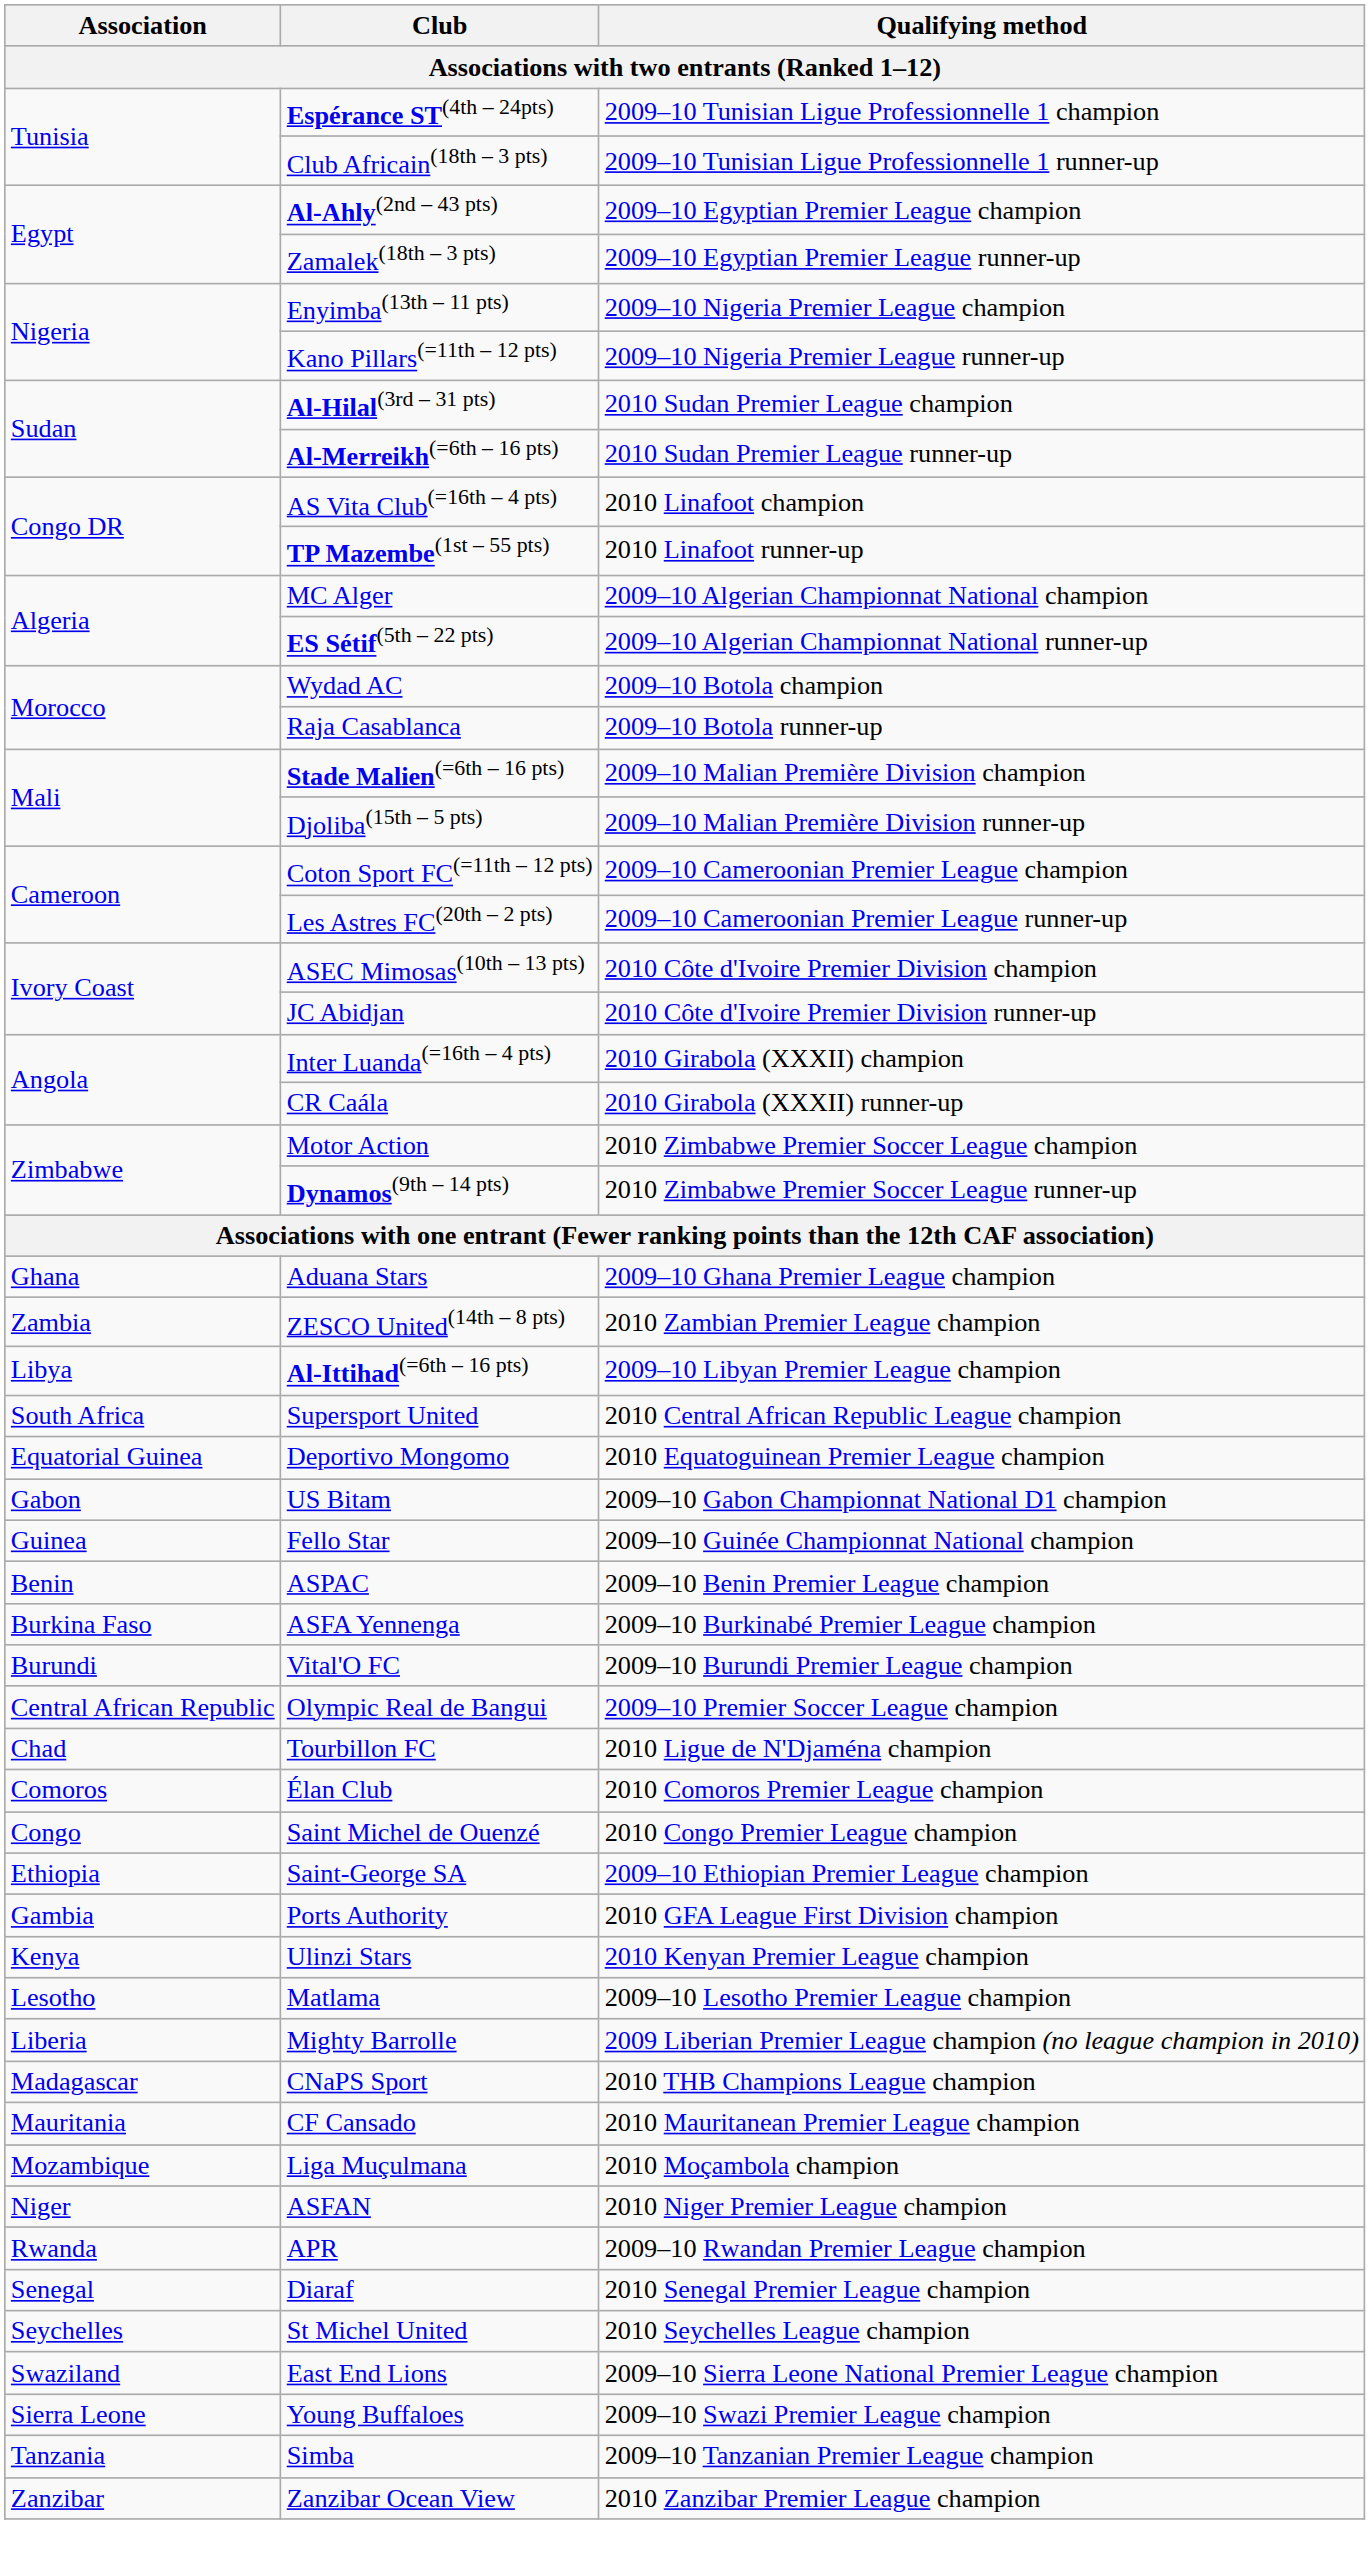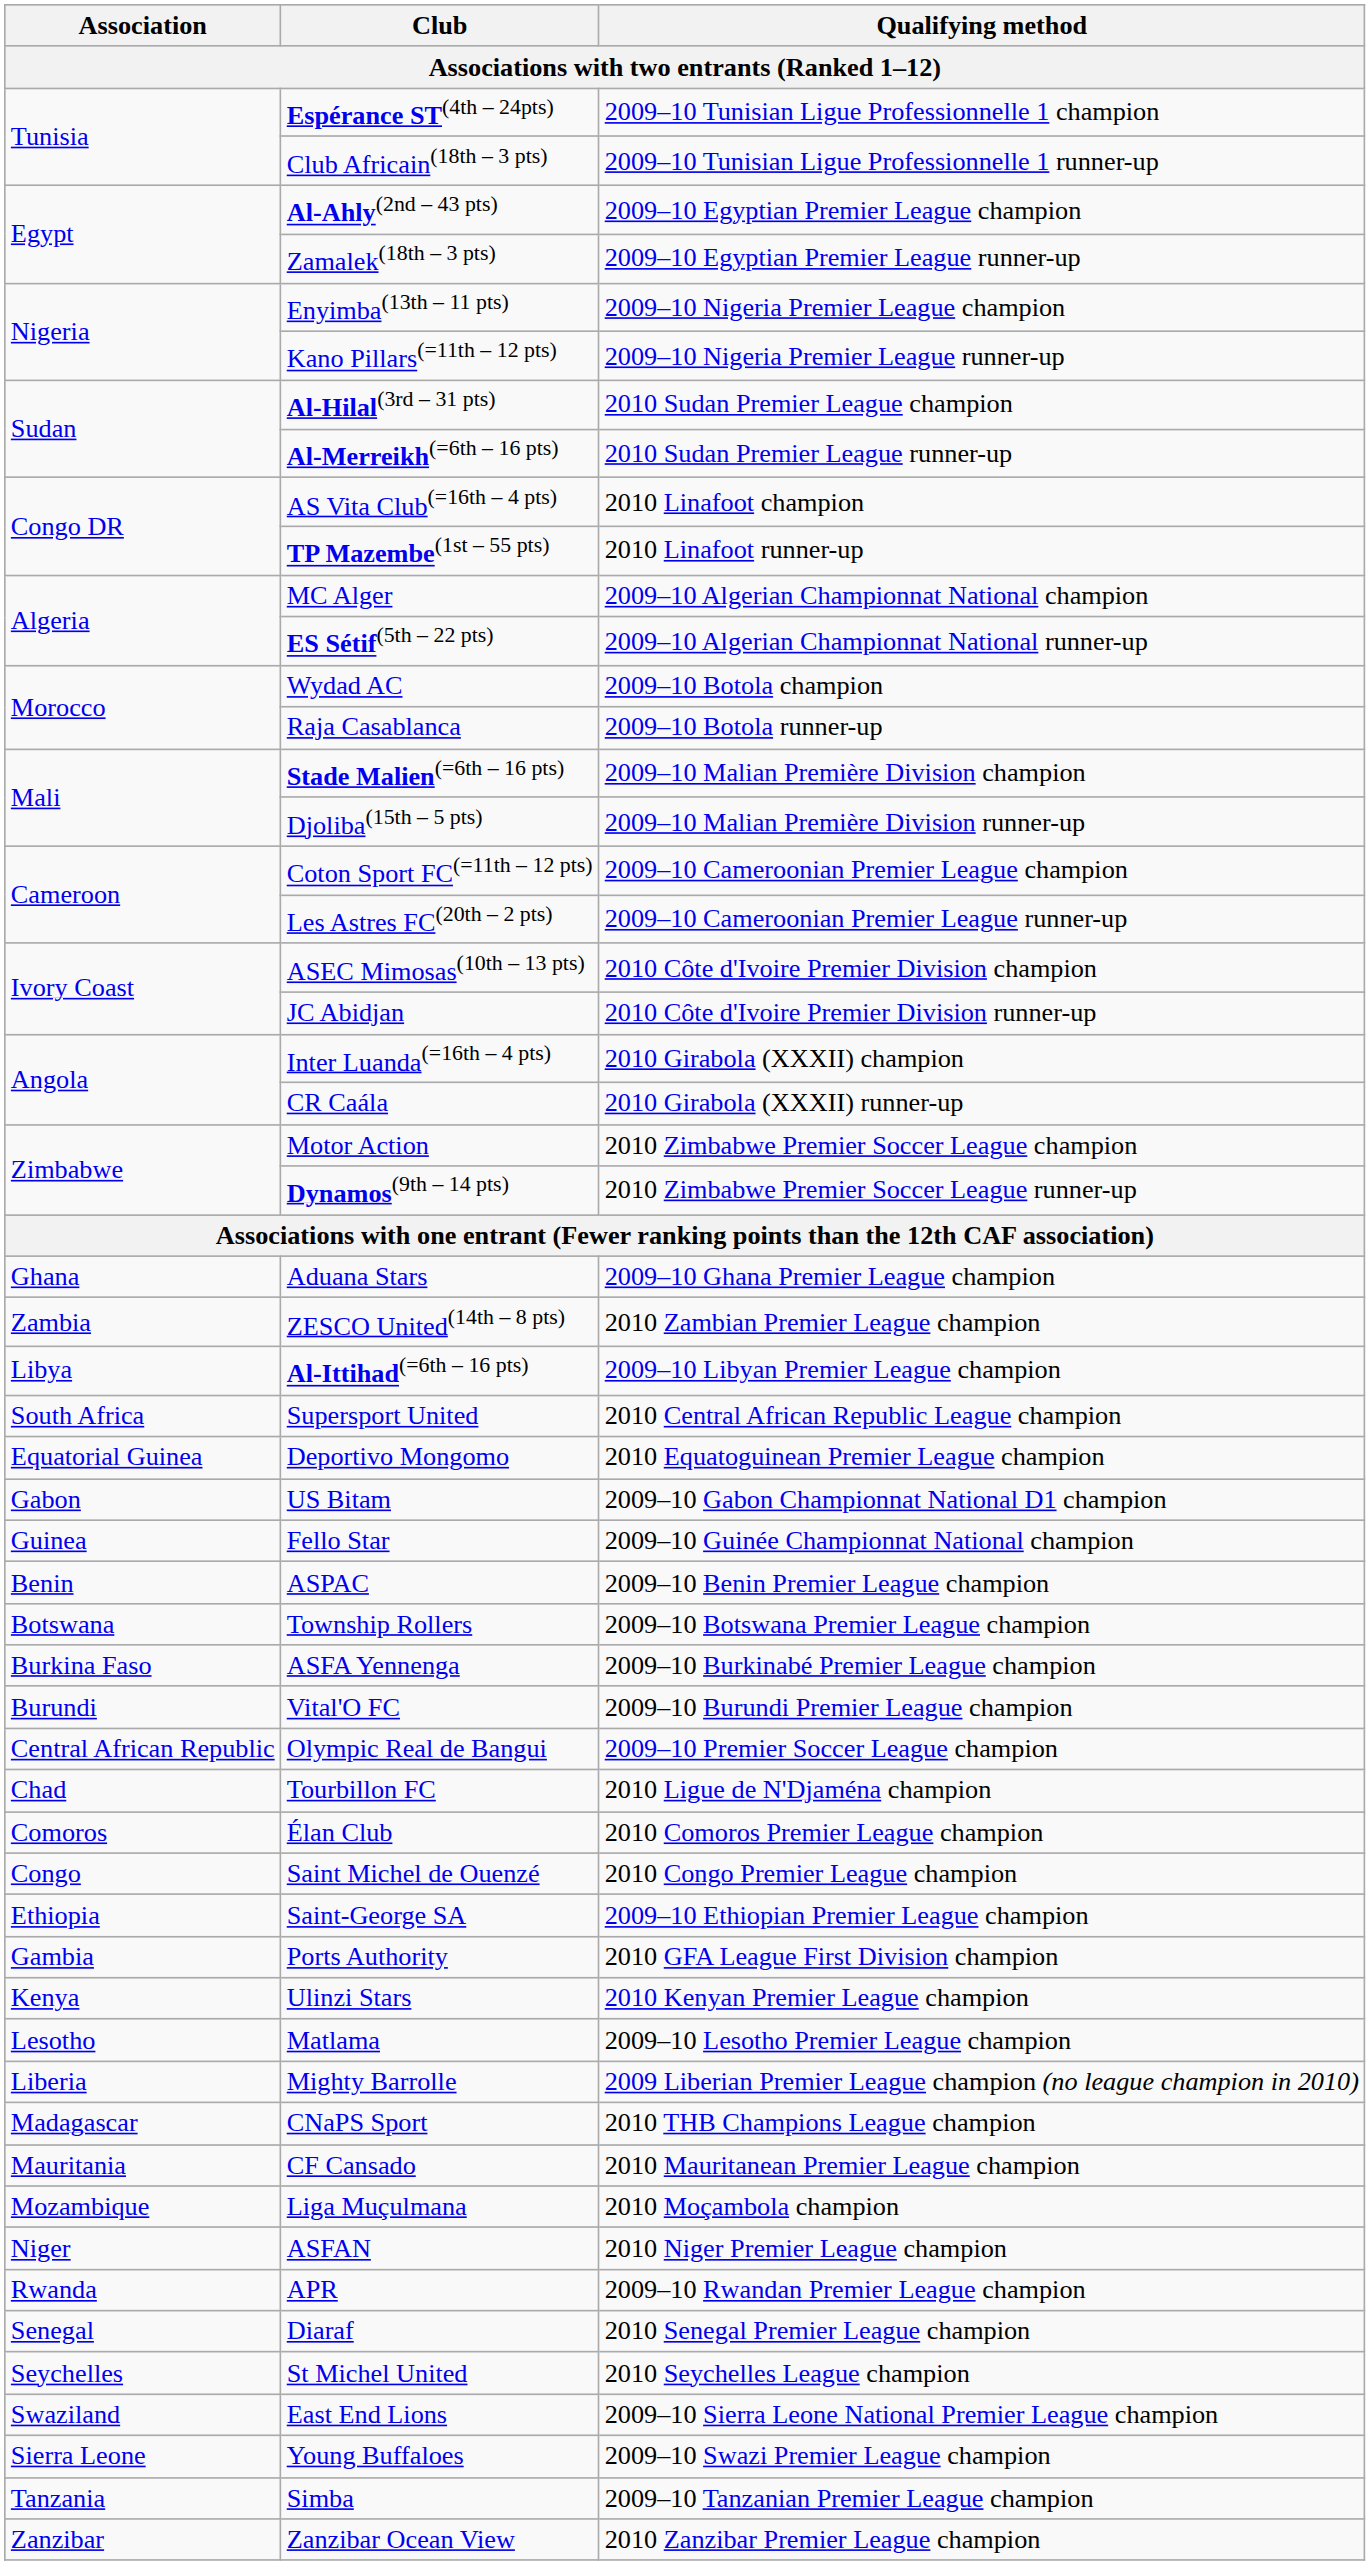+ row: Botswana | Township Rollers | 2009–10 Botswana Premier League champion
